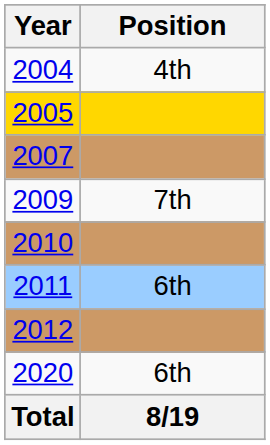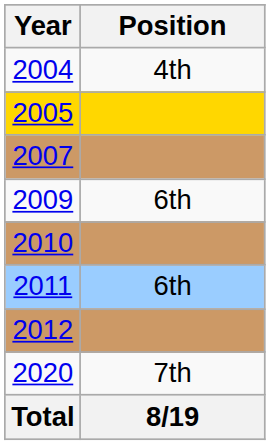2009 | Position: 7th -> 6th
2020 | Position: 6th -> 7th
